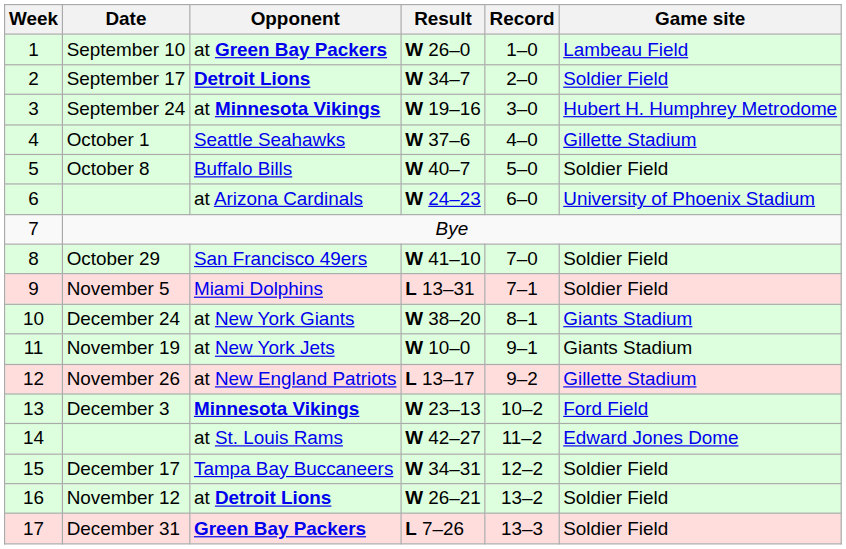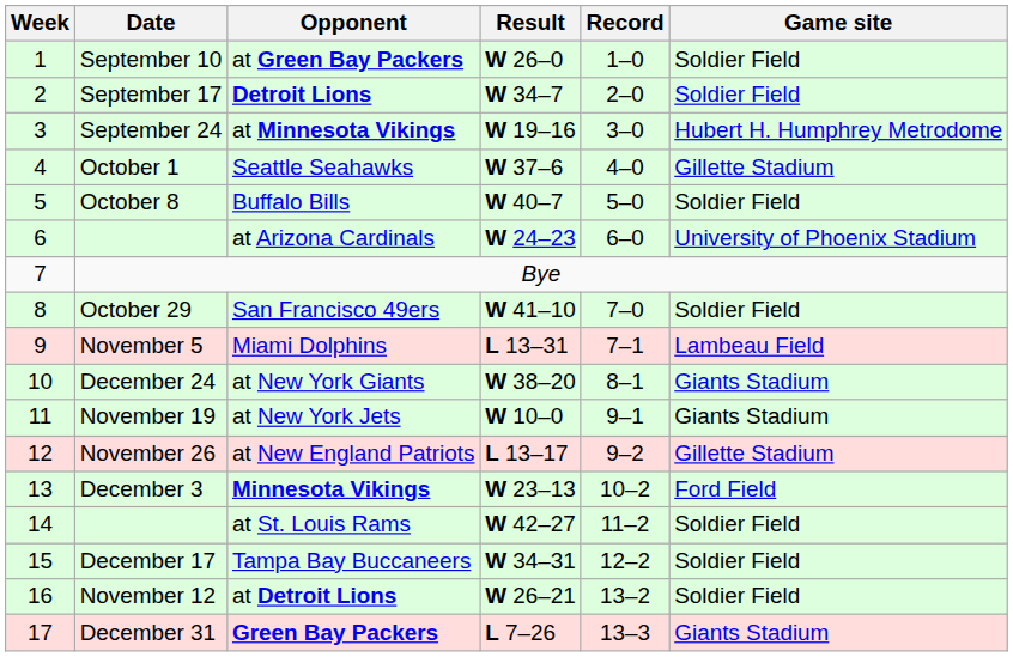at Green Bay Packers | Game site: Lambeau Field -> Soldier Field
Miami Dolphins | Game site: Soldier Field -> Lambeau Field
at St. Louis Rams | Game site: Edward Jones Dome -> Soldier Field
Green Bay Packers | Game site: Soldier Field -> Giants Stadium
